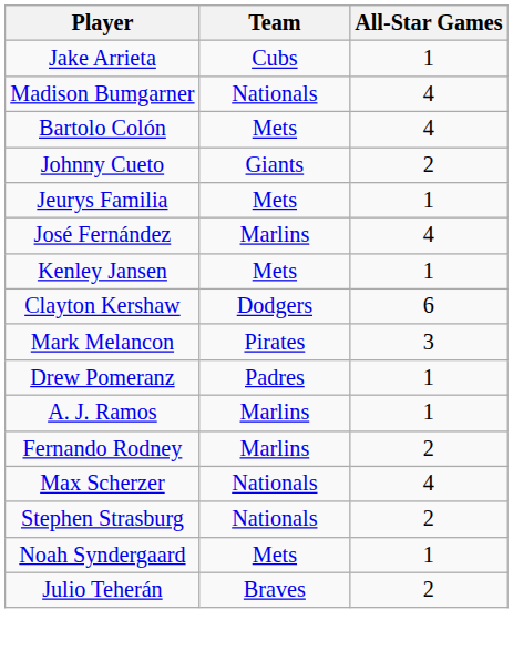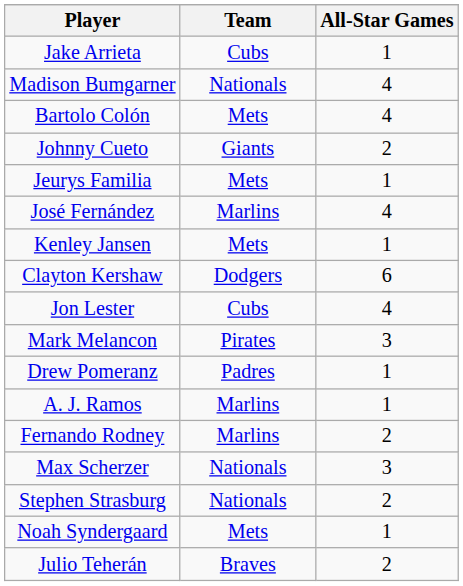+ row: Jon Lester | Cubs | 4
Max Scherzer | All-Star Games: 4 -> 3
